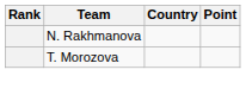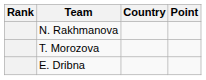+ row: E. Dribna
